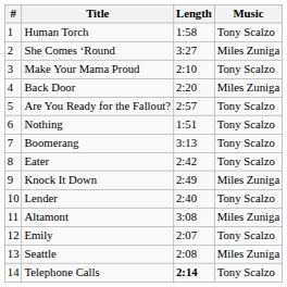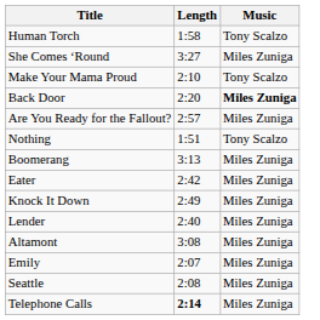- column: # | 1 | 2 | 3 | 4 | 5 | 6 | 7 | 8 | 9 | 10 | 11 | 12 | 13 | 14
Back Door | Music: normal -> bold
Are You Ready for the Fallout? | Music: Tony Scalzo -> Miles Zuniga
Boomerang | Music: Tony Scalzo -> Miles Zuniga
Eater | Music: Tony Scalzo -> Miles Zuniga
Lender | Music: Tony Scalzo -> Miles Zuniga
Emily | Music: Tony Scalzo -> Miles Zuniga
Telephone Calls | Music: Tony Scalzo -> Miles Zuniga
